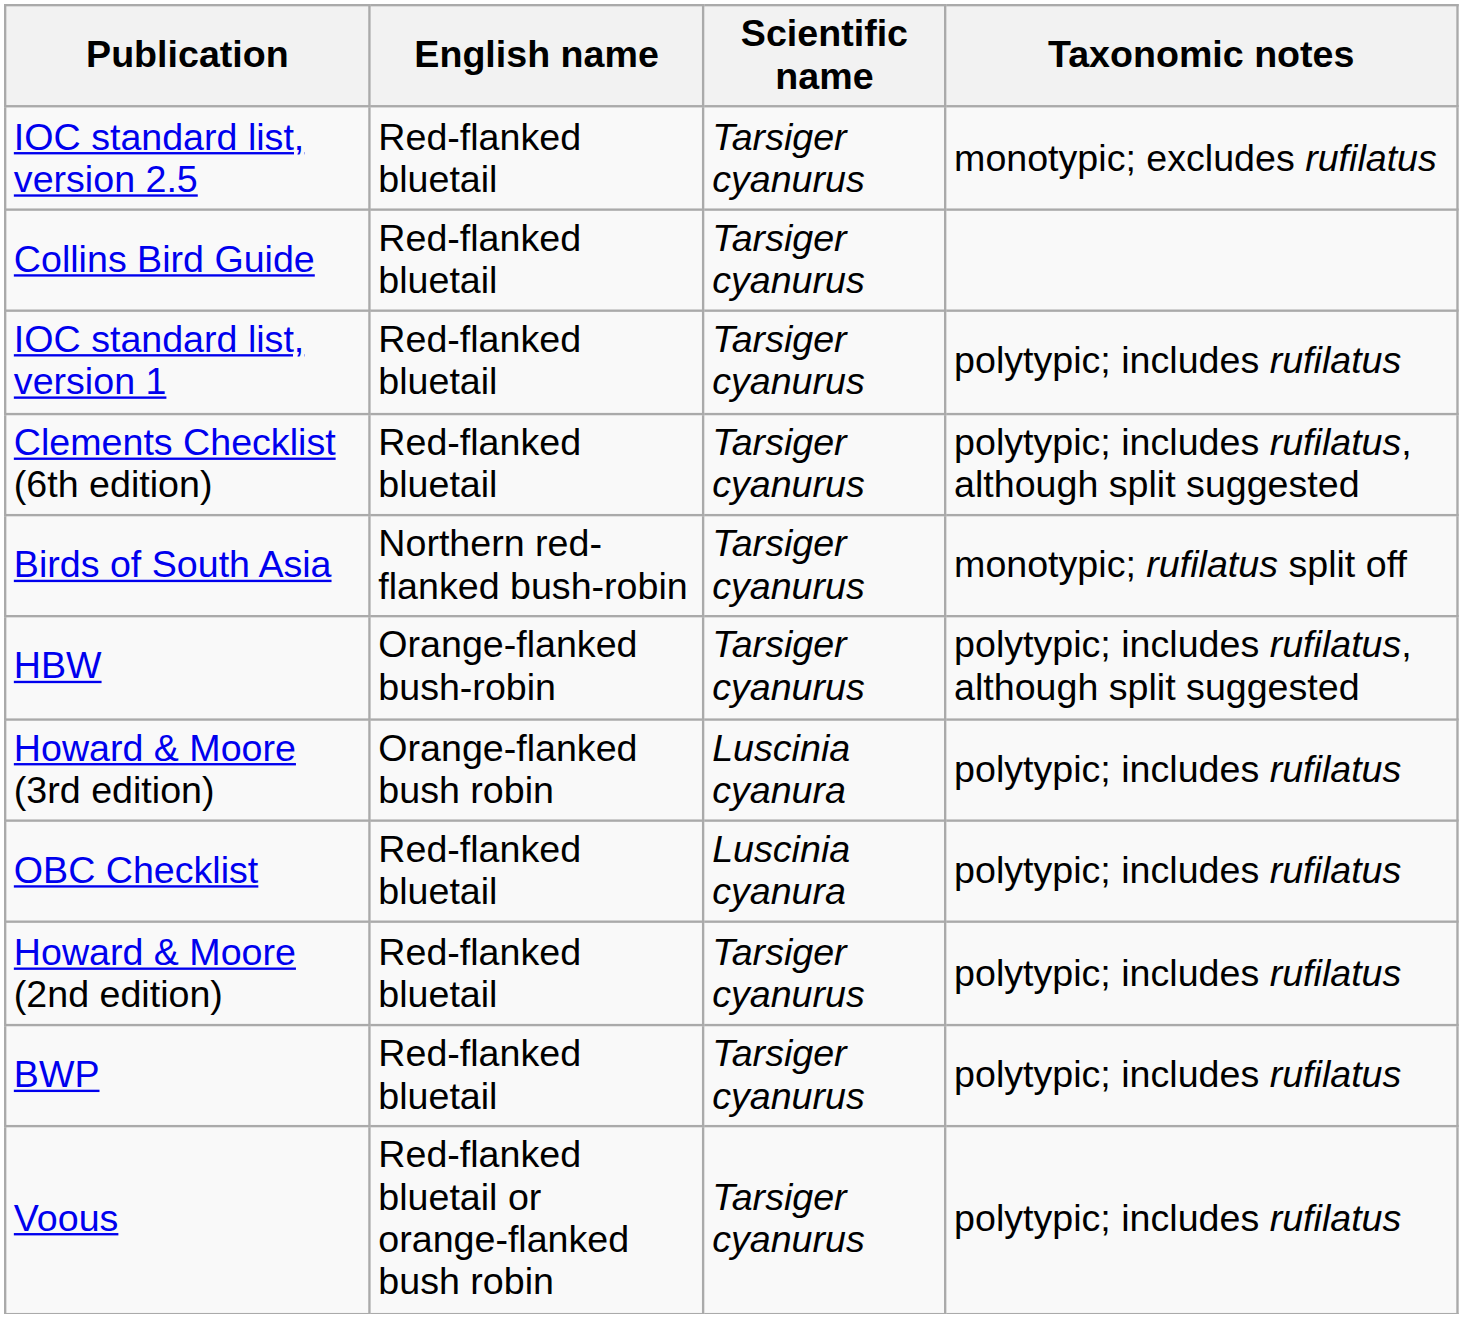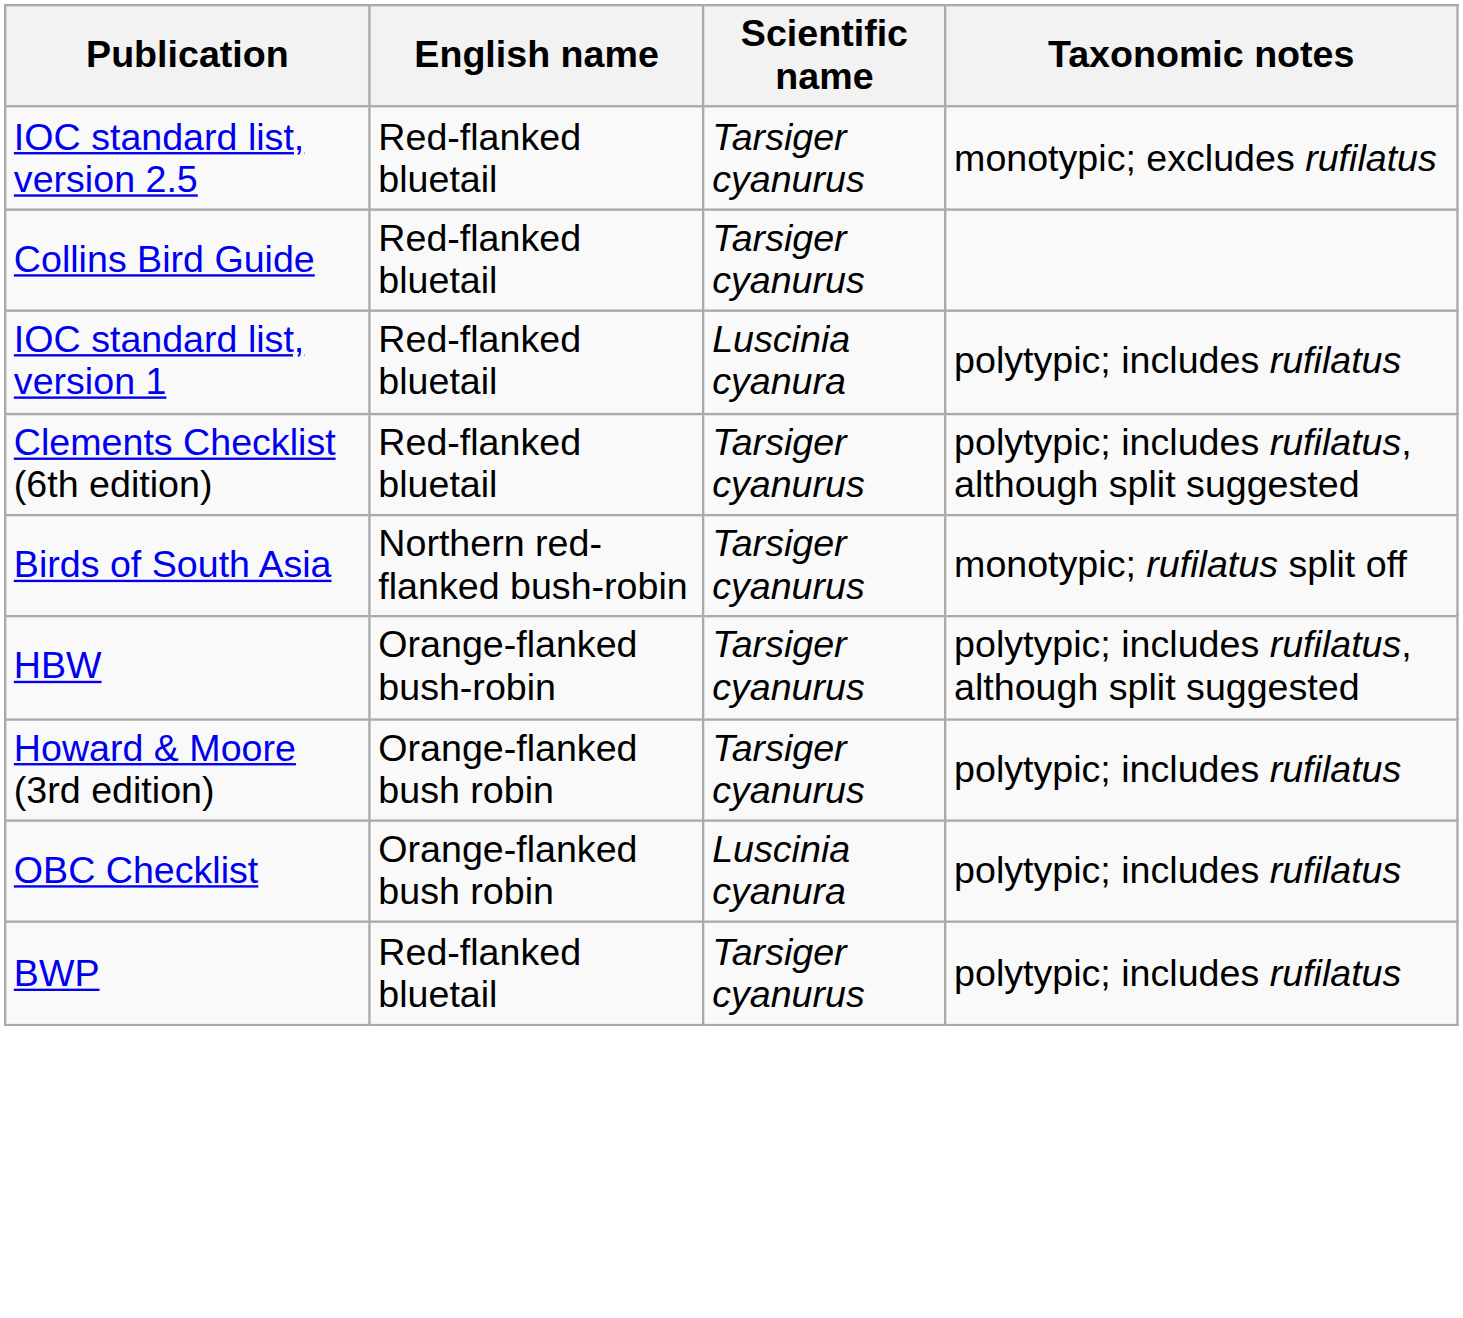IOC standard list, version 1 | Scientific name: Tarsiger cyanurus -> Luscinia cyanura
Howard & Moore (3rd edition) | Scientific name: Luscinia cyanura -> Tarsiger cyanurus
OBC Checklist | English name: Red-flanked bluetail -> Orange-flanked bush robin
- row: Howard & Moore (2nd edition) | Red-flanked bluetail | Tarsiger cyanurus | polytypic; includes rufilatus
- row: Voous | Red-flanked bluetail or orange-flanked bush robin | Tarsiger cyanurus | polytypic; includes rufilatus
